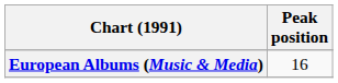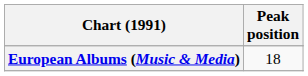European Albums (Music & Media) | Peak position: 16 -> 18
